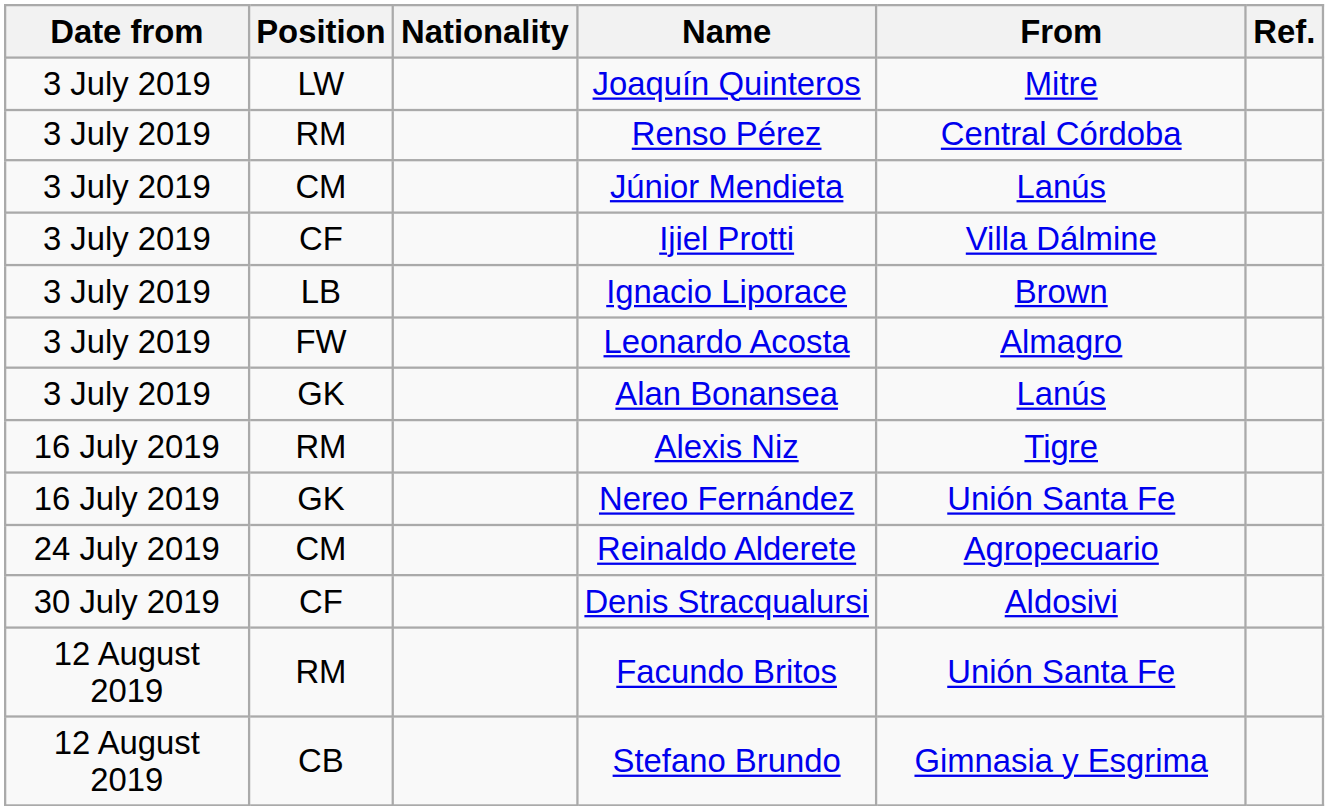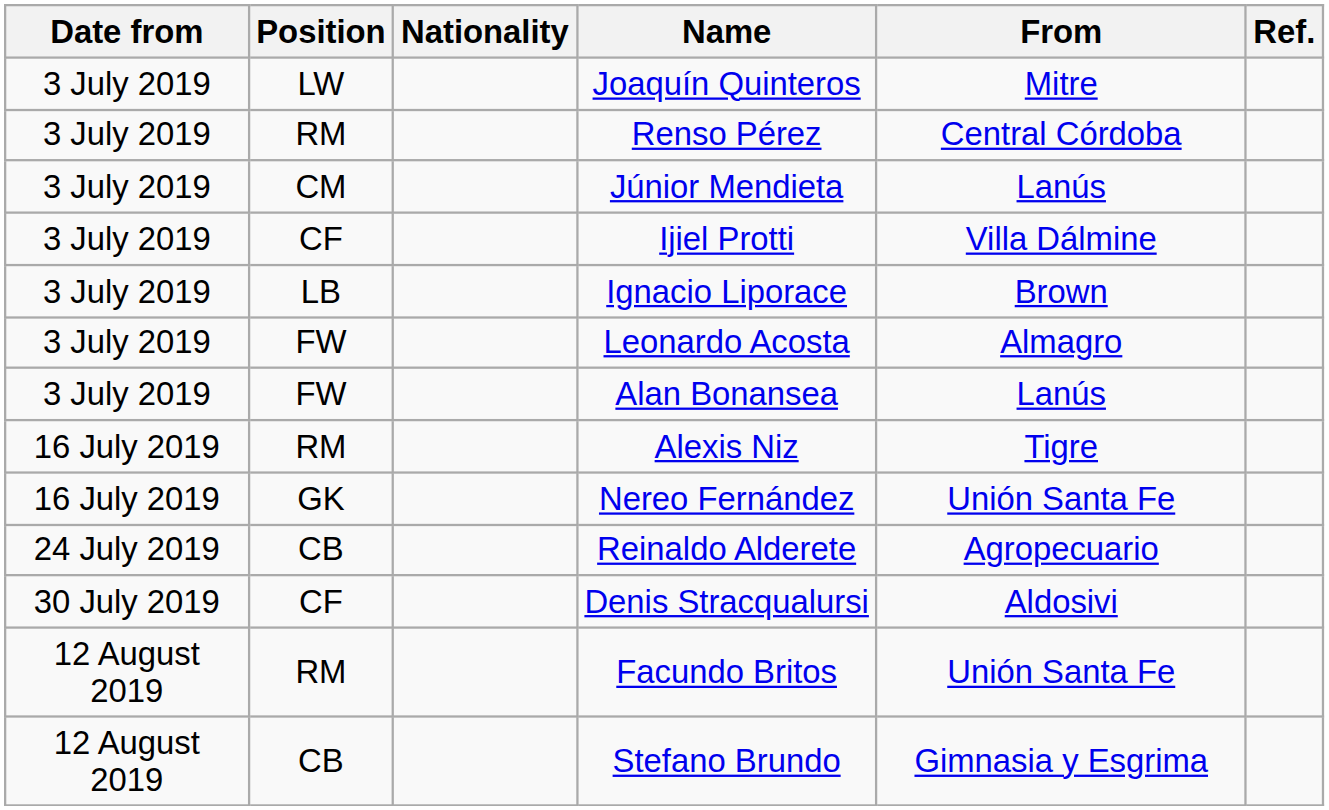Alan Bonansea | Position: GK -> FW
Reinaldo Alderete | Position: CM -> CB
